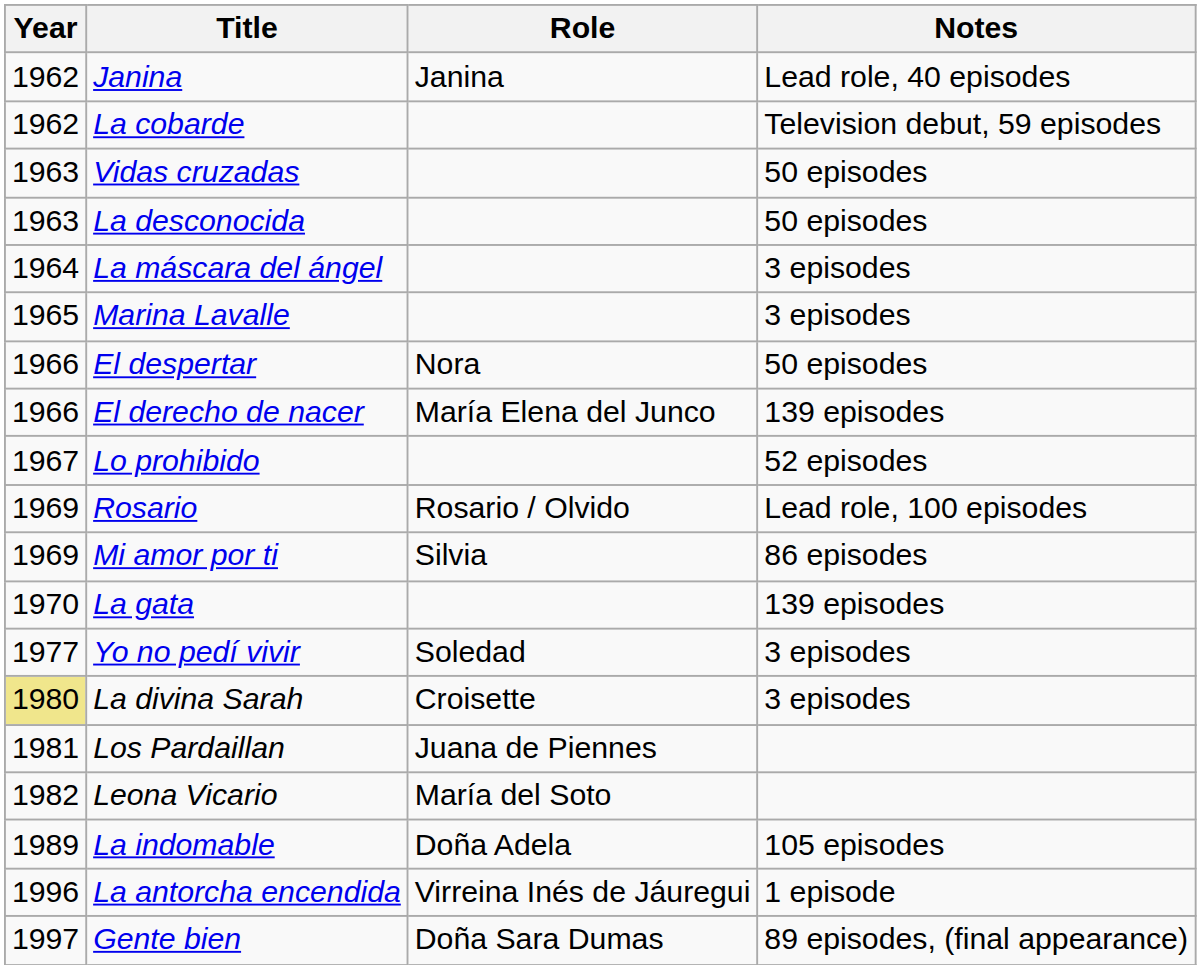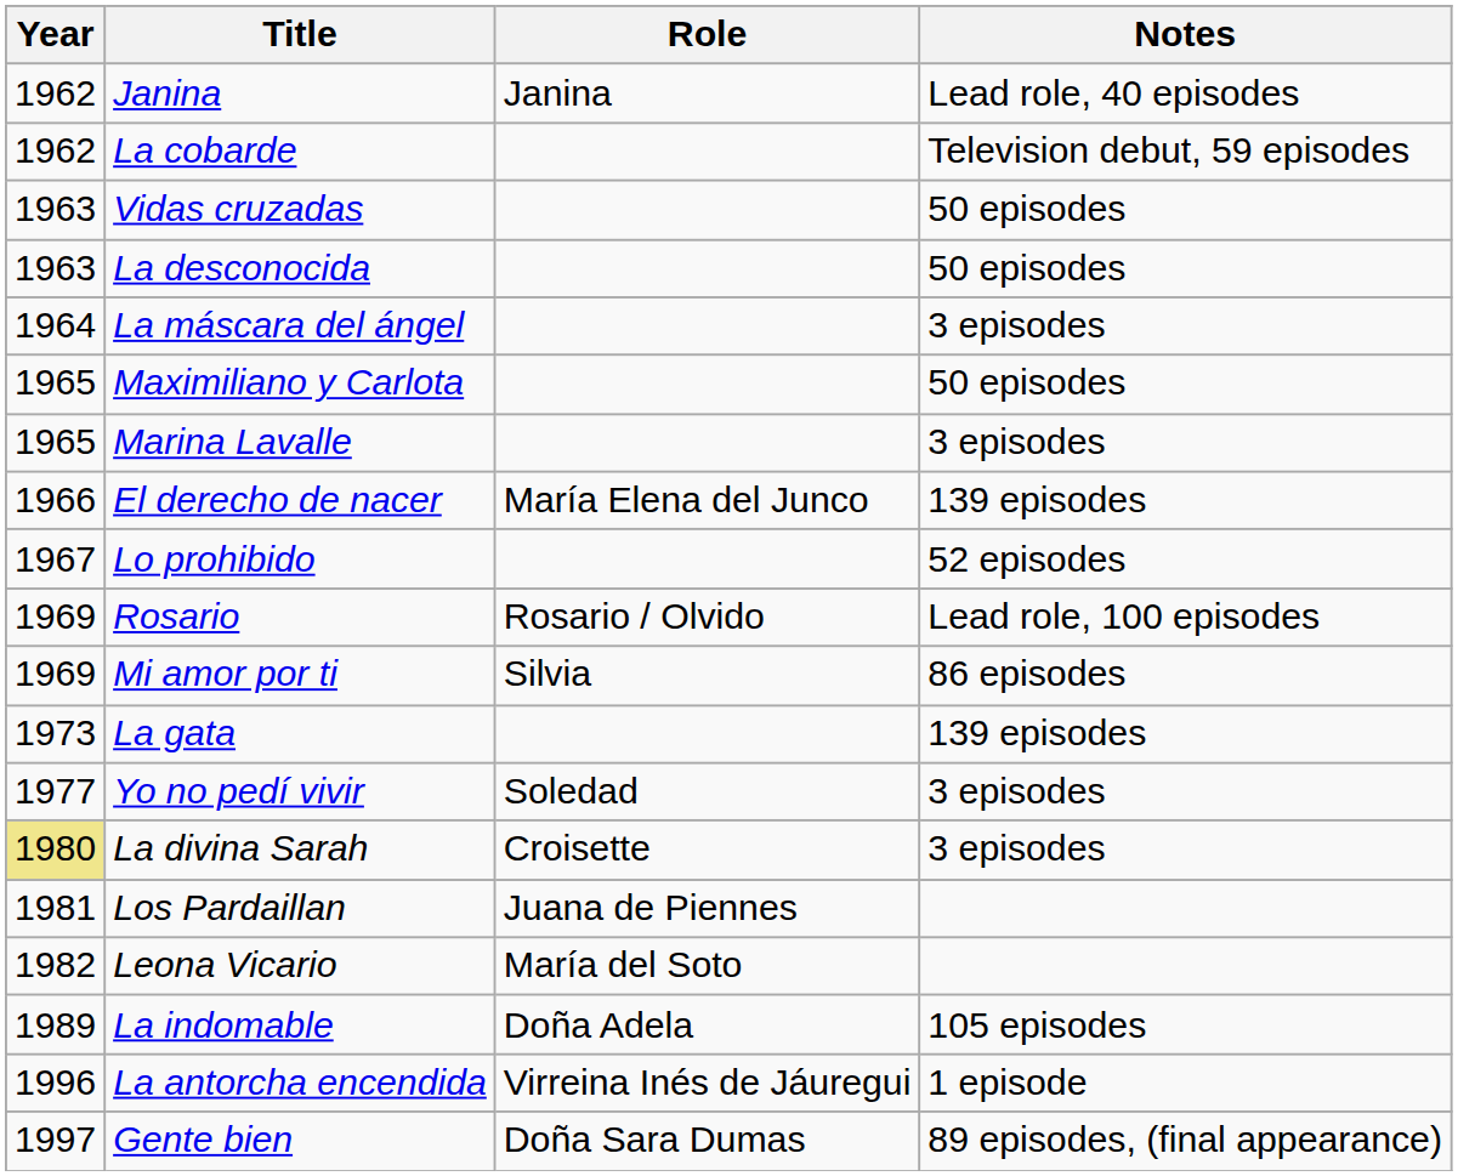+ row: 1965 | Maximiliano y Carlota | 50 episodes
- row: 1966 | El despertar | Nora | 50 episodes
La gata | Year: 1970 -> 1973
